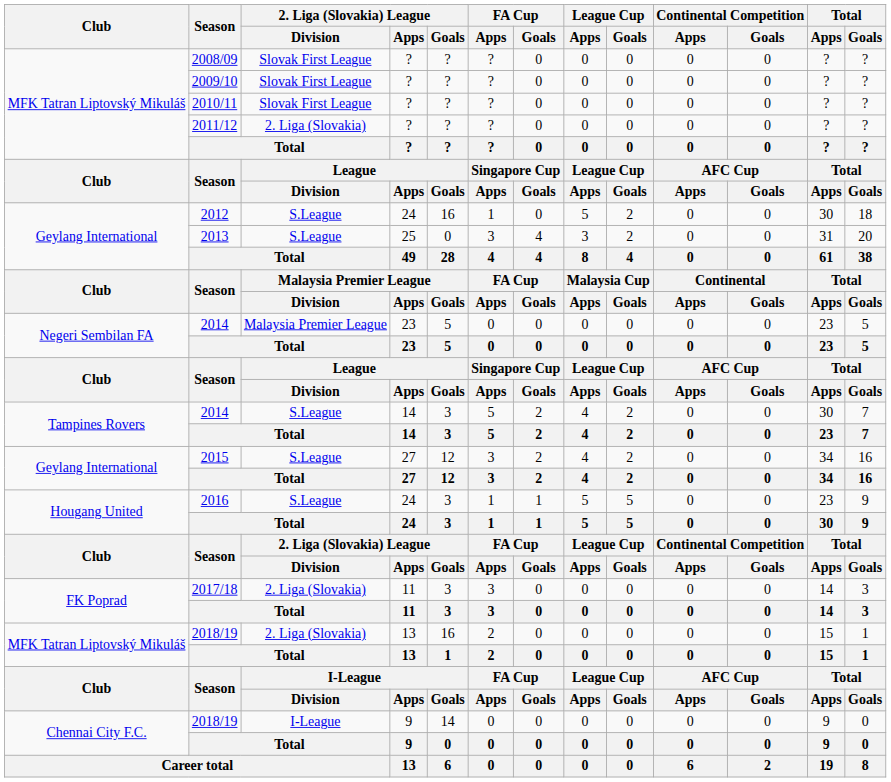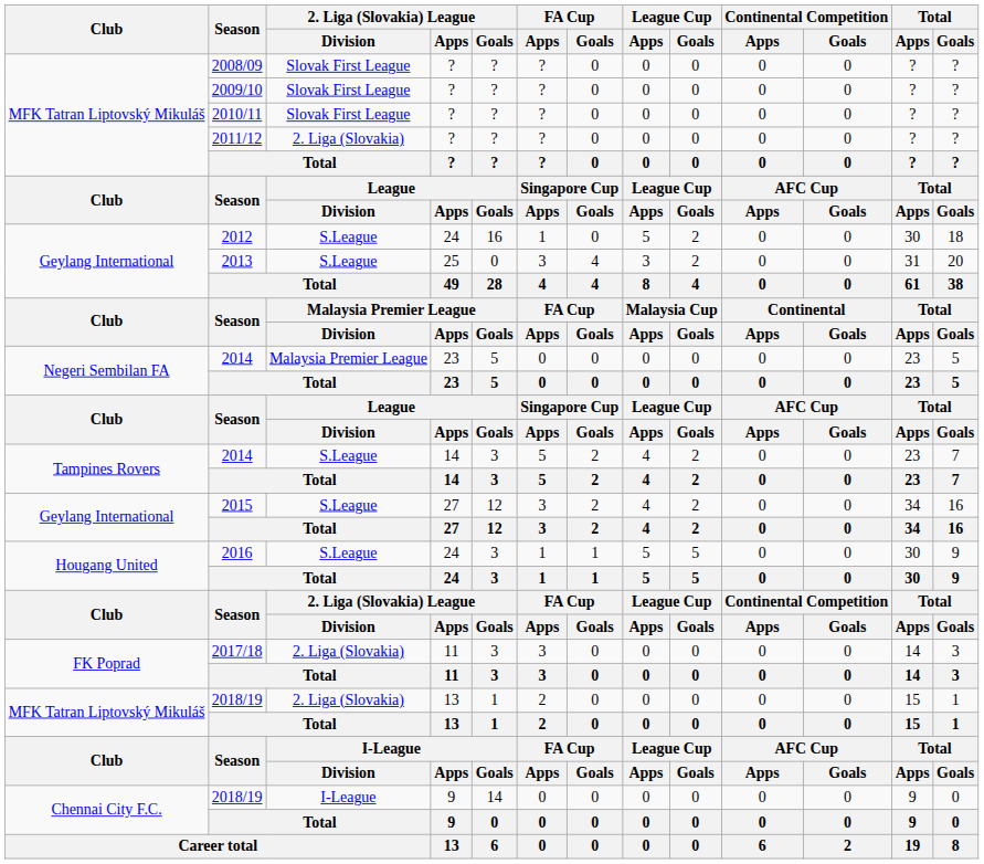2014 / 14 | Total / Apps: 30 -> 23
2016 | Total / Apps: 23 -> 30
2018/19 / 13 | 2. Liga (Slovakia) League / Goals: 16 -> 1
